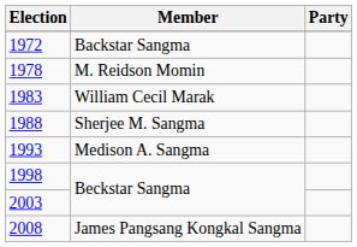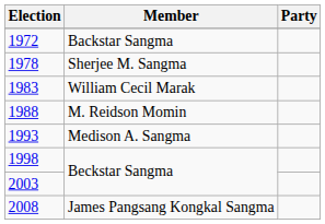1978 | Member: M. Reidson Momin -> Sherjee M. Sangma
1988 | Member: Sherjee M. Sangma -> M. Reidson Momin
